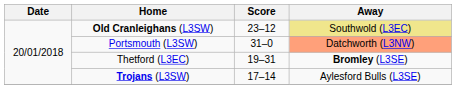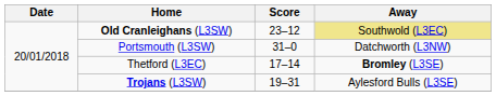Portsmouth (L3SW) | Away: lightsalmon background -> no background
Thetford (L3EC) | Score: 19–31 -> 17–14
Trojans (L3SW) | Score: 17–14 -> 19–31
